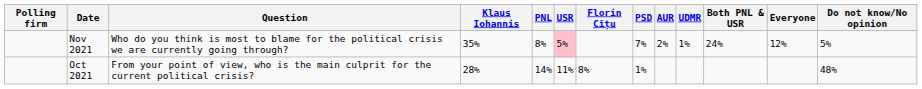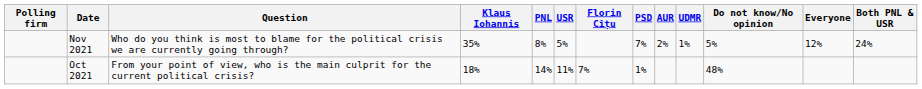columns swapped: Both PNL & USR <-> Do not know/No opinion
Nov 2021 | USR: pink background -> no background
Oct 2021 | Klaus Iohannis: 28% -> 18%
Oct 2021 | Florin Cîțu: 8% -> 7%
